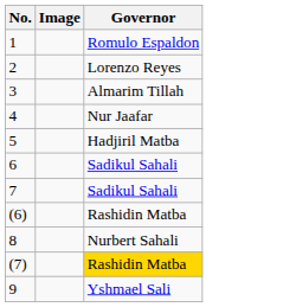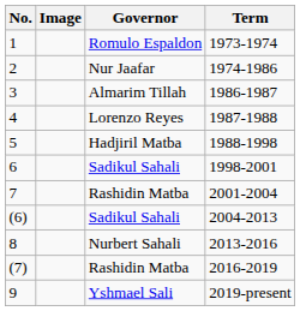+ column: Term | 1973-1974 | 1974-1986 | 1986-1987 | 1987-1988 | 1988-1998 | 1998-2001 | 2001-2004 | 2004-2013 | 2013-2016 | 2016-2019 | 2019-present
2 | Governor: Lorenzo Reyes -> Nur Jaafar
4 | Governor: Nur Jaafar -> Lorenzo Reyes
7 | Governor: Sadikul Sahali -> Rashidin Matba
(6) | Governor: Rashidin Matba -> Sadikul Sahali
(7) | Governor: gold background -> no background
